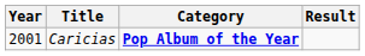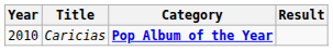Caricias | Year: 2001 -> 2010
